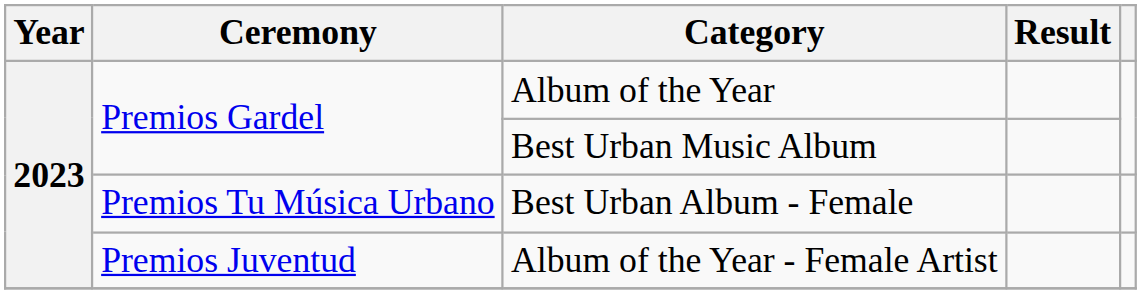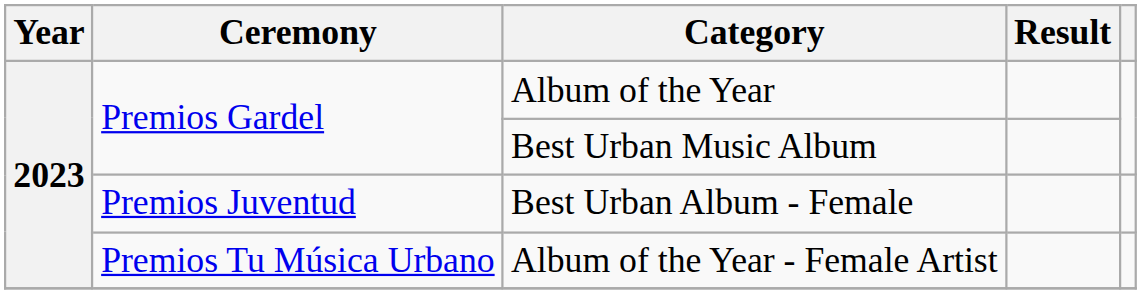Best Urban Album - Female | Ceremony: Premios Tu Música Urbano -> Premios Juventud
Album of the Year - Female Artist | Ceremony: Premios Juventud -> Premios Tu Música Urbano
